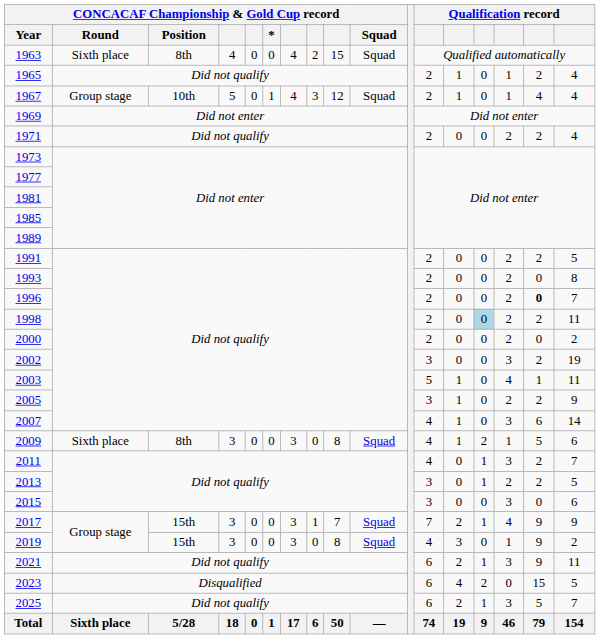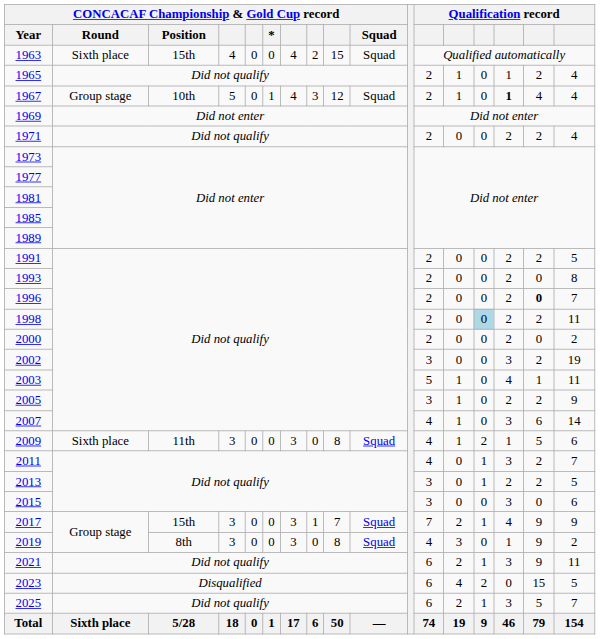1963 | CONCACAF Championship & Gold Cup record / Position: 8th -> 15th
1967 | column 15: normal -> bold
2009 | CONCACAF Championship & Gold Cup record / Position: 8th -> 11th
2019 | CONCACAF Championship & Gold Cup record / Position: 15th -> 8th
